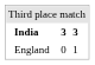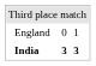rows swapped: India <-> England
